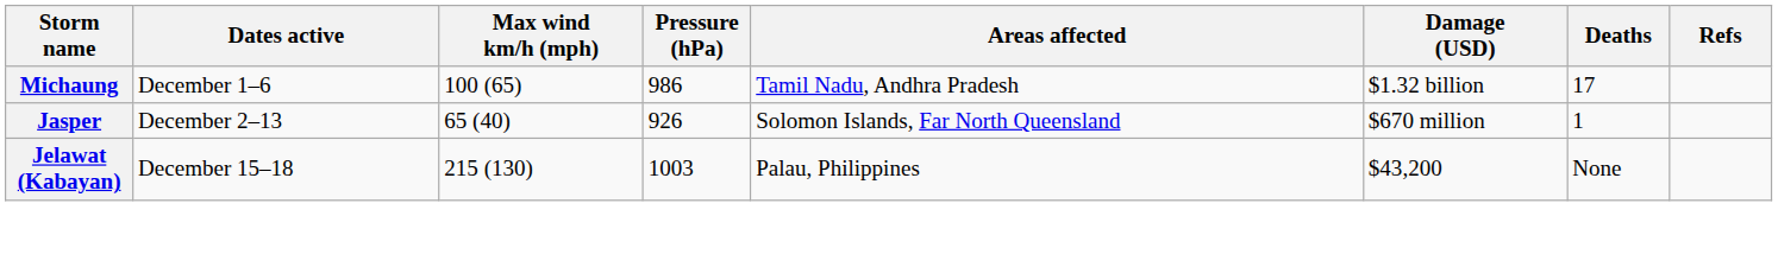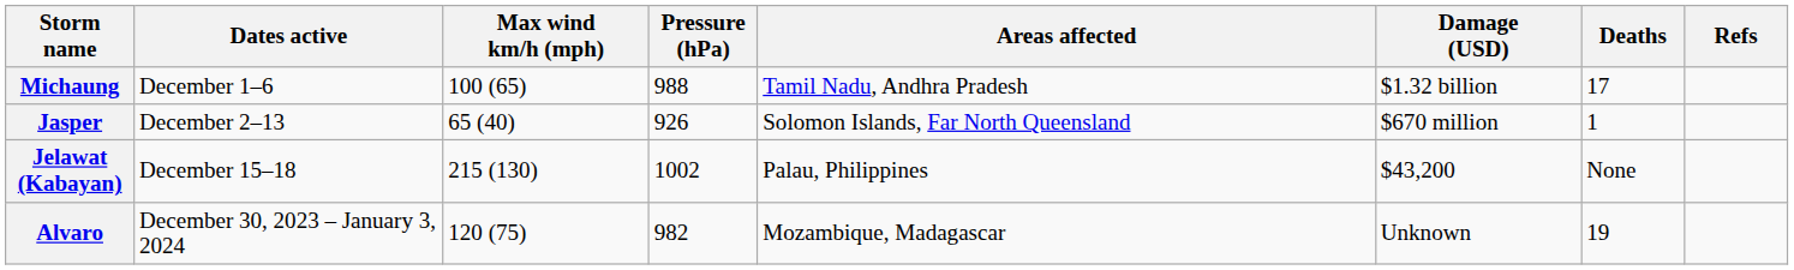Michaung | Pressure (hPa): 986 -> 988
Jelawat (Kabayan) | Pressure (hPa): 1003 -> 1002
+ row: Alvaro | December 30, 2023 – January 3, 2024 | 120 (75) | 982 | Mozambique, Madagascar | Unknown | 19
